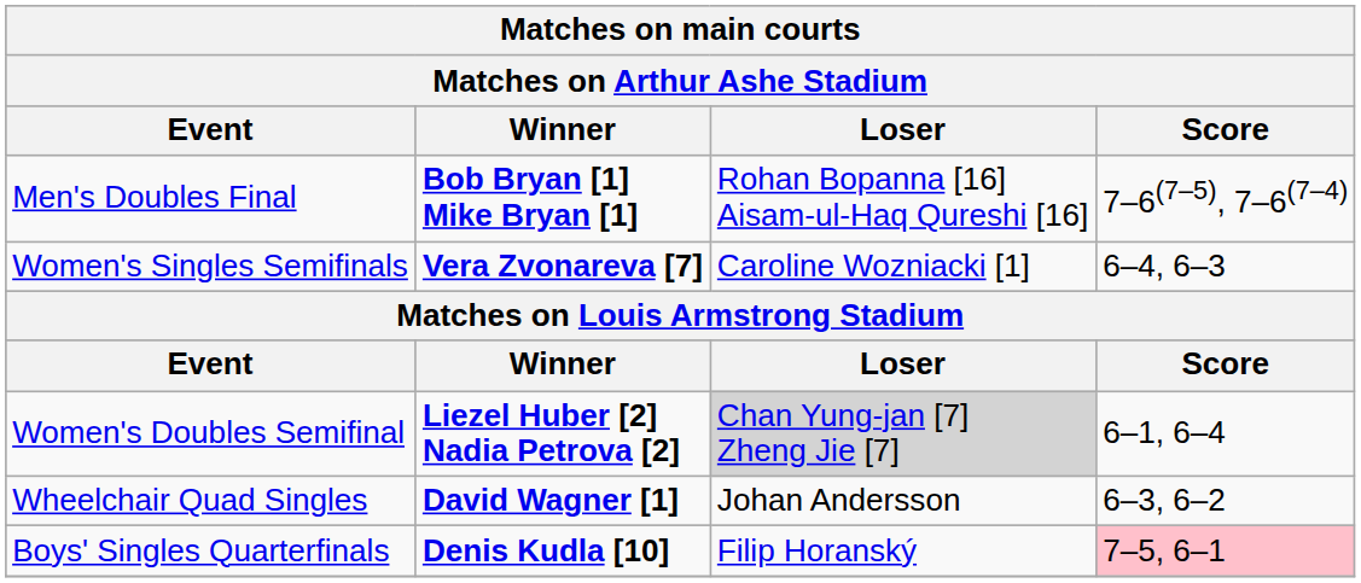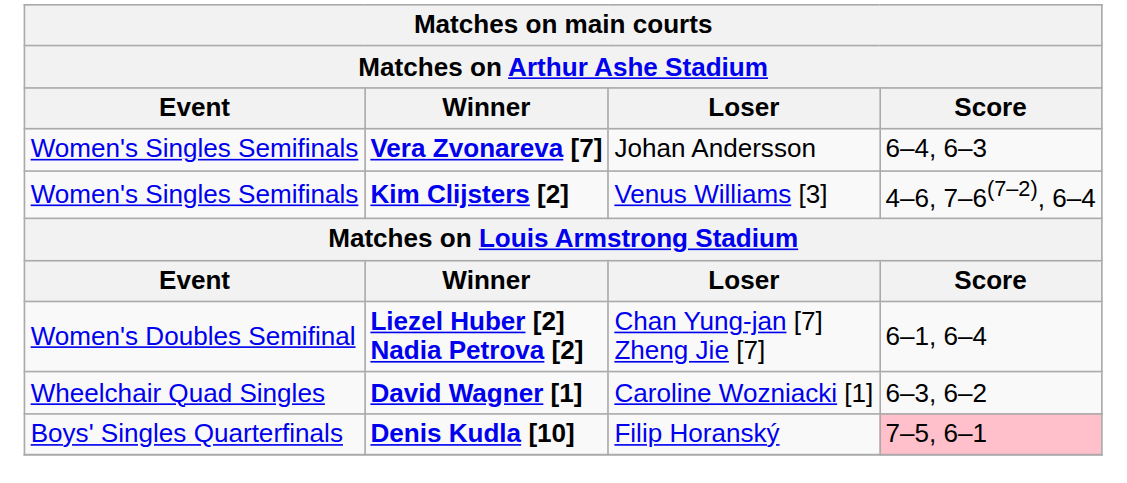- row: Men's Doubles Final | Bob Bryan [1] Mike Bryan [1] | Rohan Bopanna [16] Aisam-ul-Haq Qureshi [16] | 7–6(7–5), 7–6(7–4)
Vera Zvonareva [7] | Loser: Caroline Wozniacki [1] -> Johan Andersson
+ row: Women's Singles Semifinals | Kim Clijsters [2] | Venus Williams [3] | 4–6, 7–6(7–2), 6–4
Liezel Huber [2] Nadia Petrova [2] | Loser: lightgrey background -> no background
David Wagner [1] | Loser: Johan Andersson -> Caroline Wozniacki [1]
